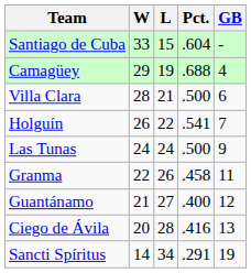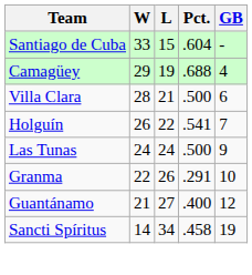Granma | Pct.: .458 -> .291
Granma | GB: 11 -> 10
- row: Ciego de Ávila | 20 | 28 | .416 | 13
Sancti Spíritus | Pct.: .291 -> .458
